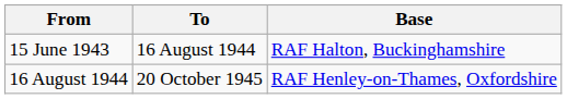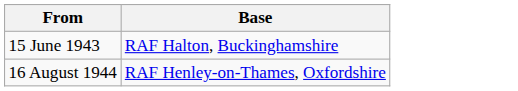- column: To | 16 August 1944 | 20 October 1945
